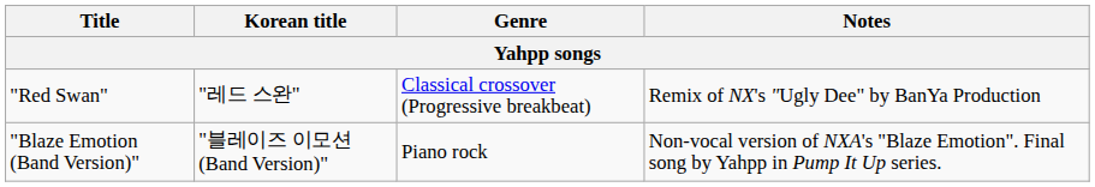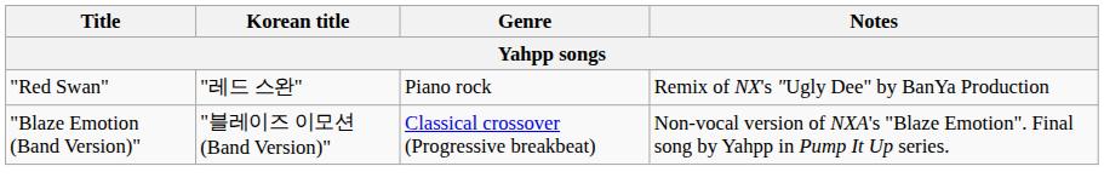"Red Swan" | Genre: Classical crossover (Progressive breakbeat) -> Piano rock
"Blaze Emotion (Band Version)" | Genre: Piano rock -> Classical crossover (Progressive breakbeat)
